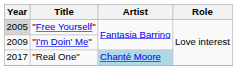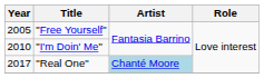"Free Yourself" | Year: lightgrey background -> no background
"I'm Doin' Me" | Year: 2009 -> 2010
